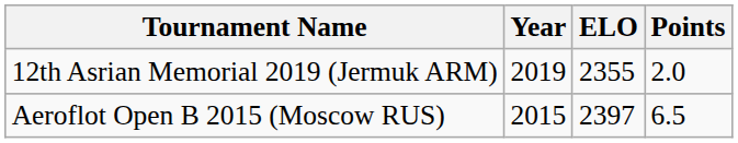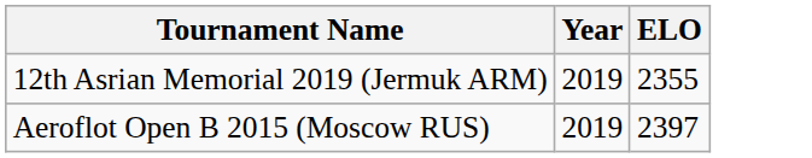- column: Points | 2.0 | 6.5
Aeroflot Open B 2015 (Moscow RUS) | Year: 2015 -> 2019
